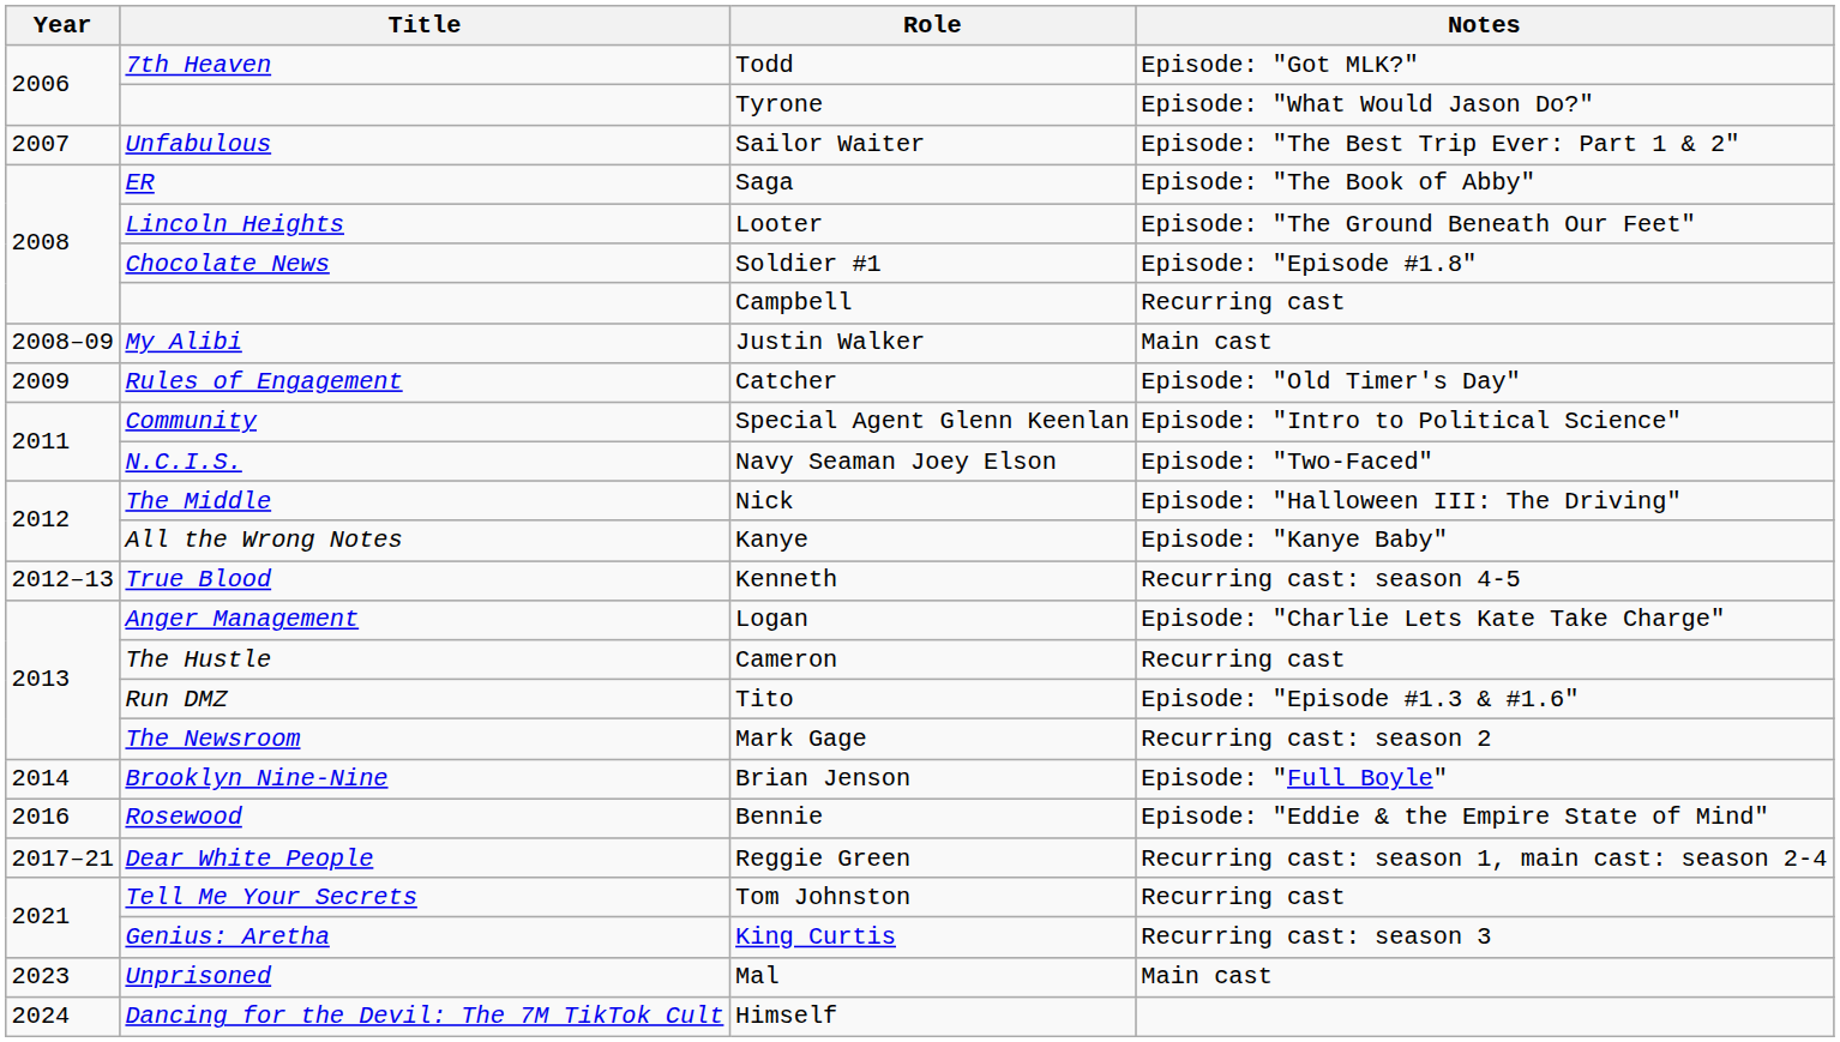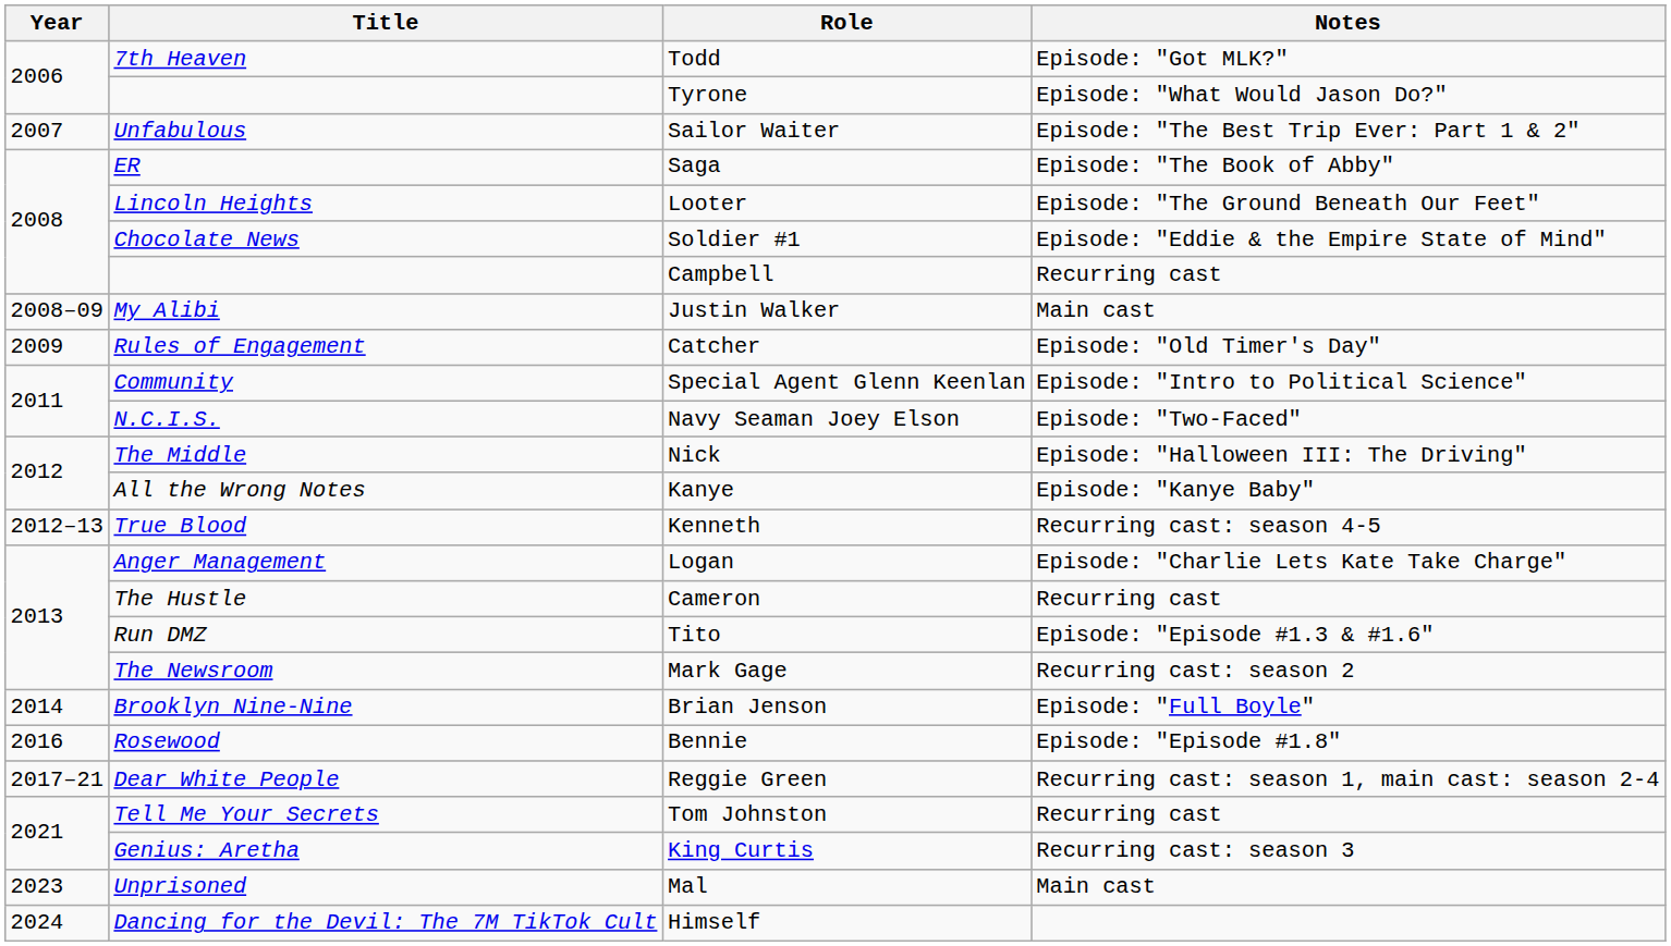Soldier #1 | Notes: Episode: "Episode #1.8" -> Episode: "Eddie & the Empire State of Mind"
Bennie | Notes: Episode: "Eddie & the Empire State of Mind" -> Episode: "Episode #1.8"
